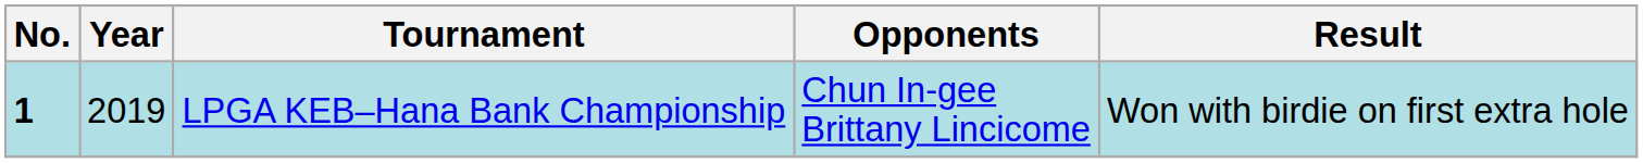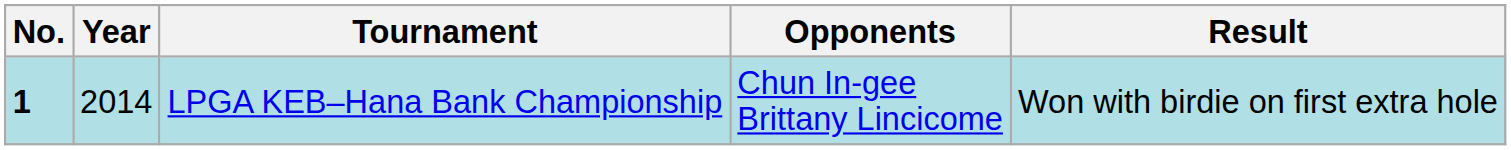LPGA KEB–Hana Bank Championship | Year: 2019 -> 2014
